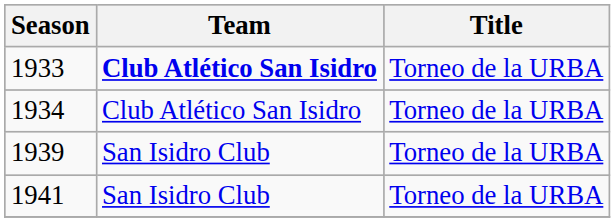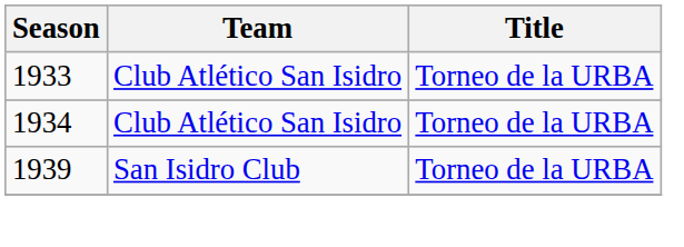1933 | Team: bold -> normal
- row: 1941 | San Isidro Club | Torneo de la URBA
